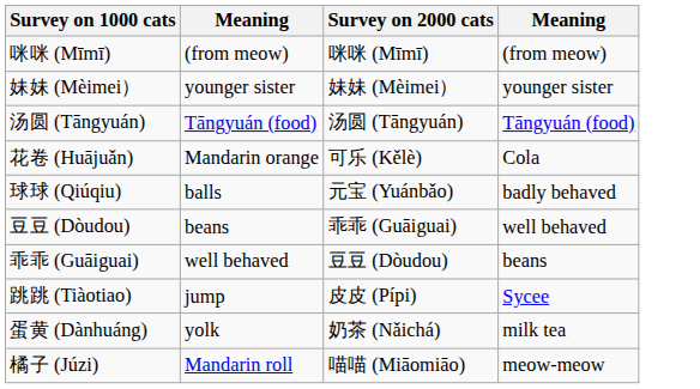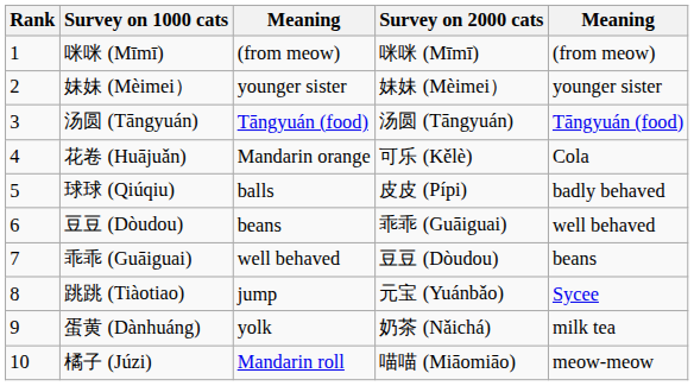+ column: Rank | 1 | 2 | 3 | 4 | 5 | 6 | 7 | 8 | 9 | 10
球球 (Qiúqiu) | Survey on 2000 cats: 元宝 (Yuánbǎo) -> 皮皮 (Pípi)
跳跳 (Tiàotiao) | Survey on 2000 cats: 皮皮 (Pípi) -> 元宝 (Yuánbǎo)
